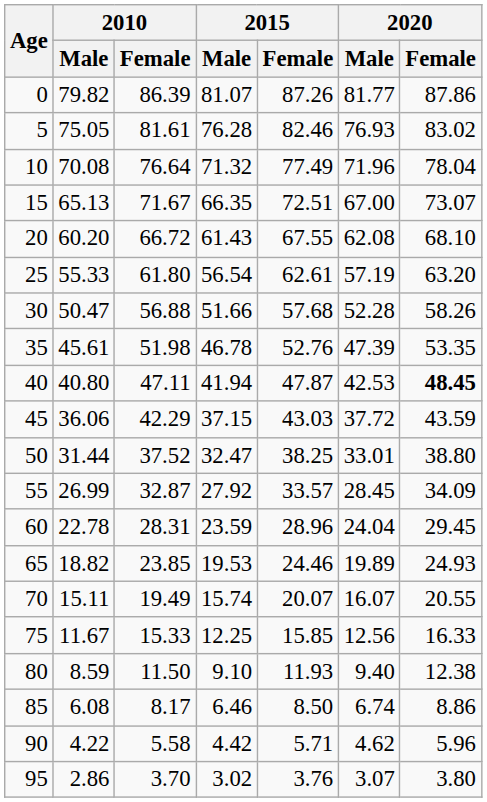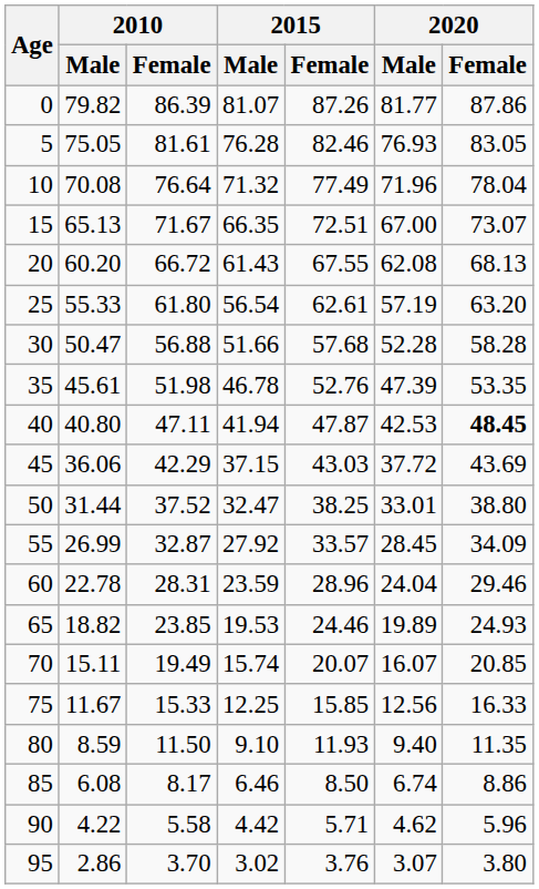5 | 2020 / Female: 83.02 -> 83.05
20 | 2020 / Female: 68.10 -> 68.13
30 | 2020 / Female: 58.26 -> 58.28
45 | 2020 / Female: 43.59 -> 43.69
60 | 2020 / Female: 29.45 -> 29.46
70 | 2020 / Female: 20.55 -> 20.85
80 | 2020 / Female: 12.38 -> 11.35
